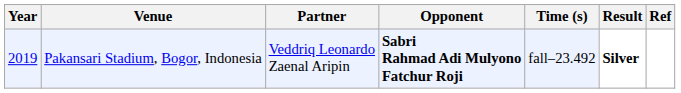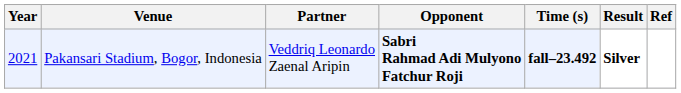Pakansari Stadium, Bogor, Indonesia | Year: 2019 -> 2021
Pakansari Stadium, Bogor, Indonesia | Time (s): normal -> bold
